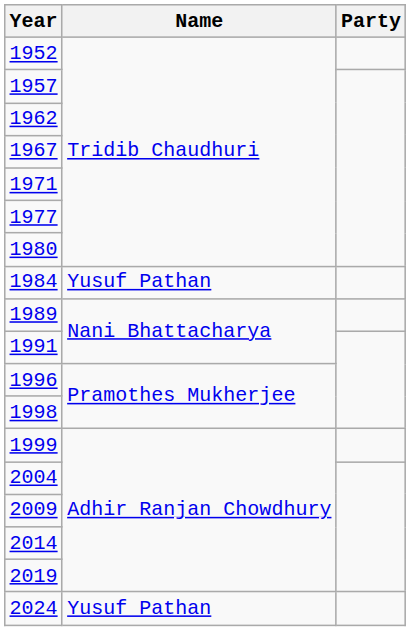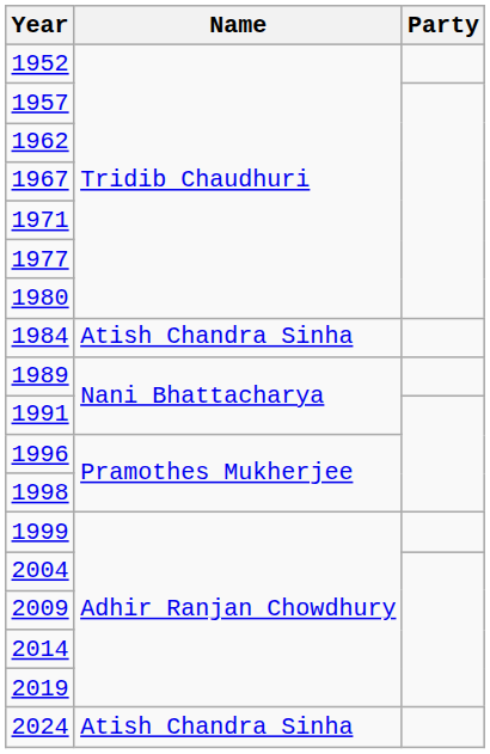1984 | Name: Yusuf Pathan -> Atish Chandra Sinha
2024 | Name: Yusuf Pathan -> Atish Chandra Sinha
